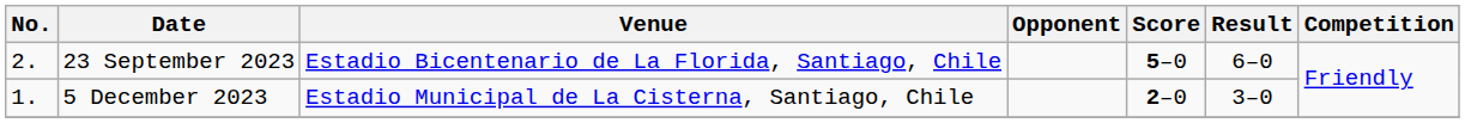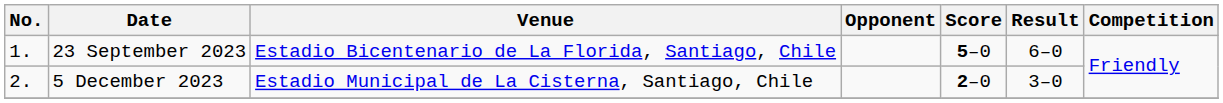23 September 2023 | No.: 2. -> 1.
5 December 2023 | No.: 1. -> 2.
